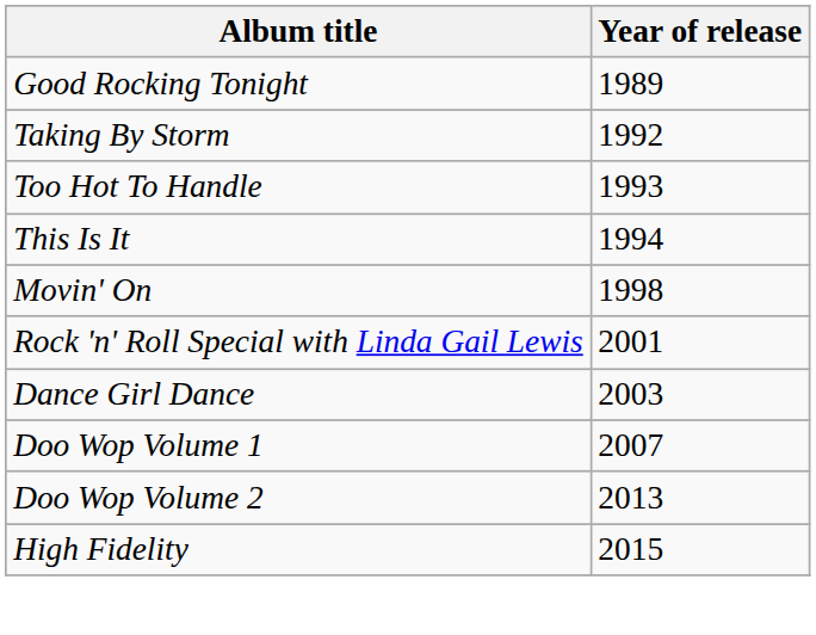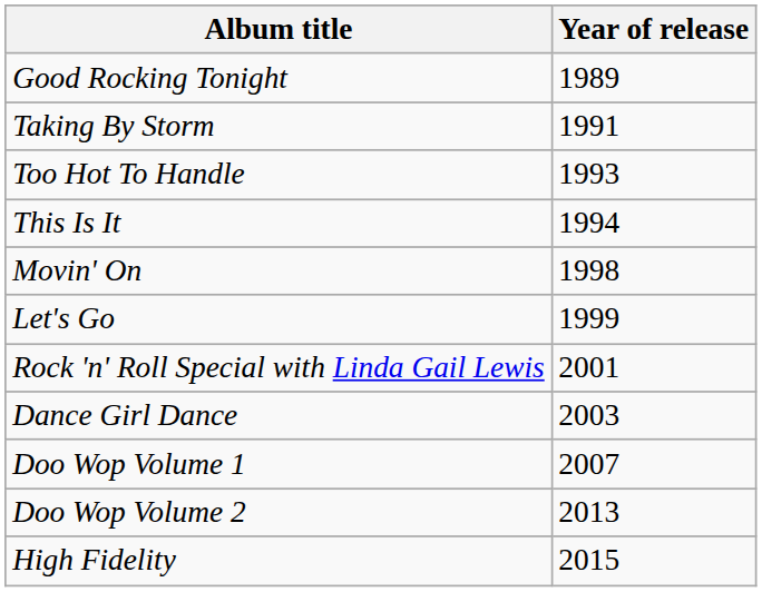Taking By Storm | Year of release: 1992 -> 1991
+ row: Let's Go | 1999
